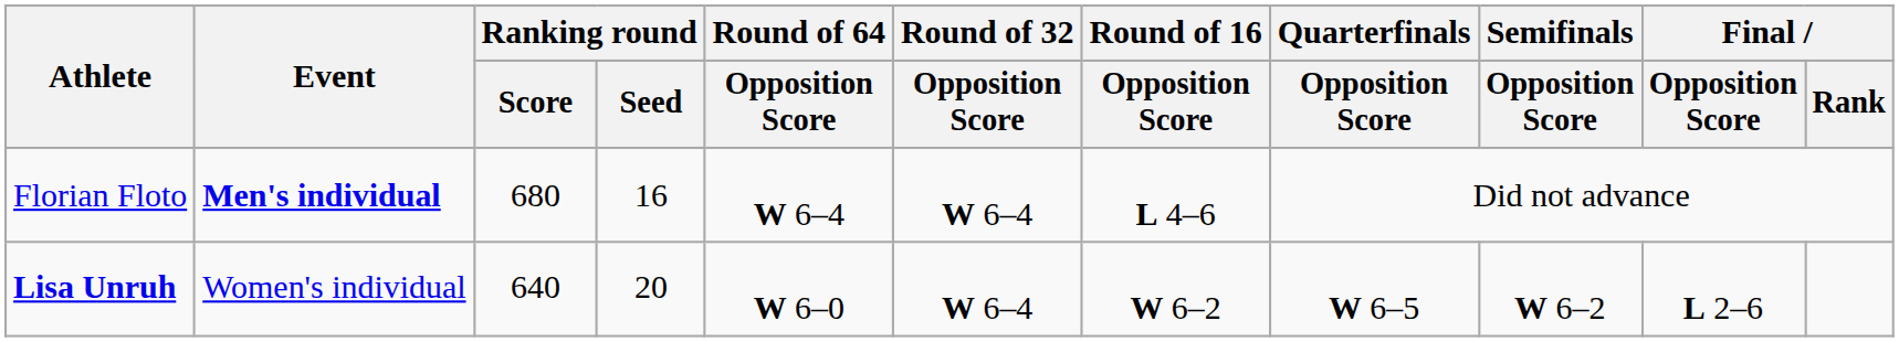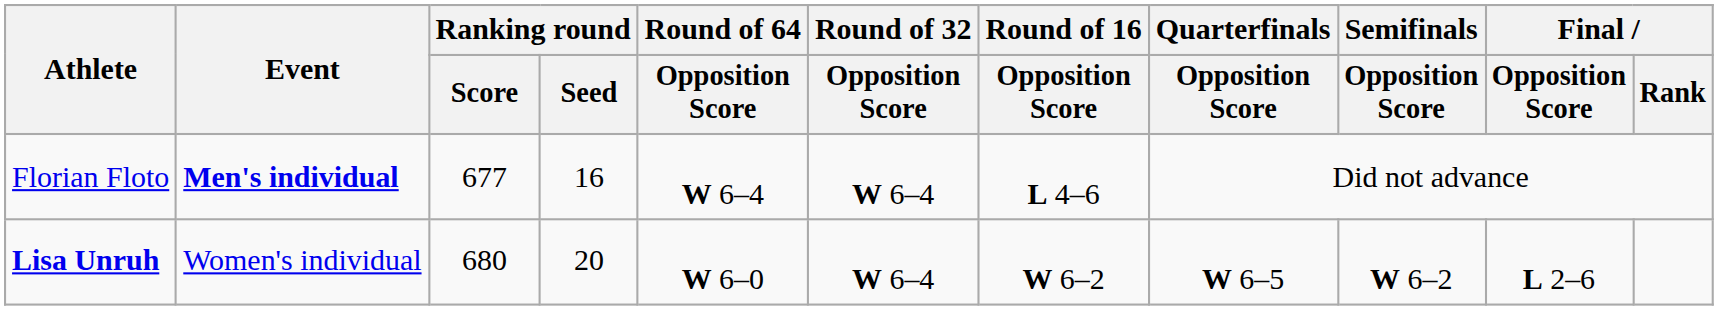Florian Floto | Ranking round / Score: 680 -> 677
Lisa Unruh | Ranking round / Score: 640 -> 680
